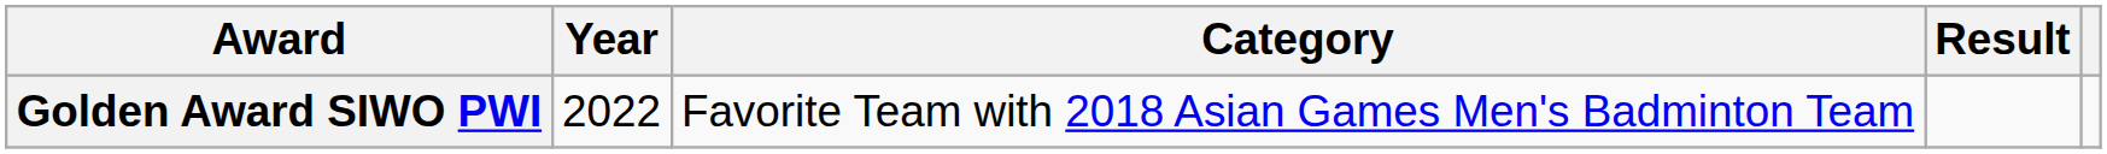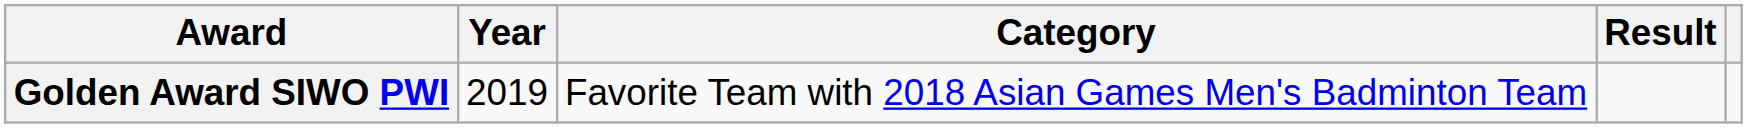Golden Award SIWO PWI | Year: 2022 -> 2019
